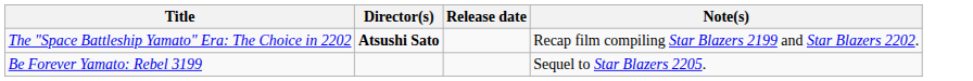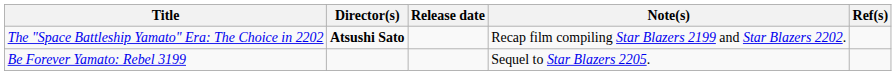+ column: Ref(s)
